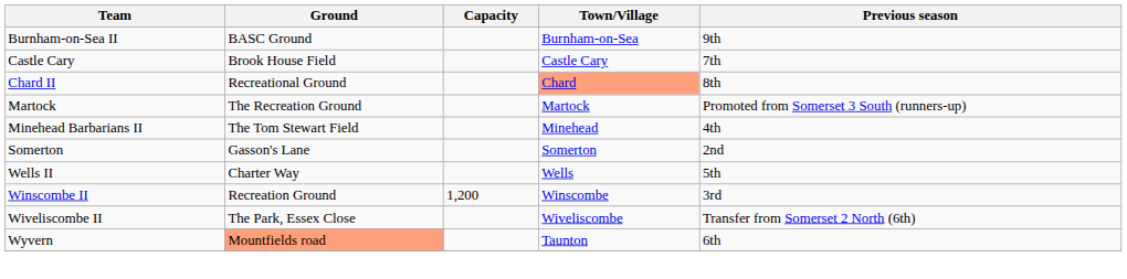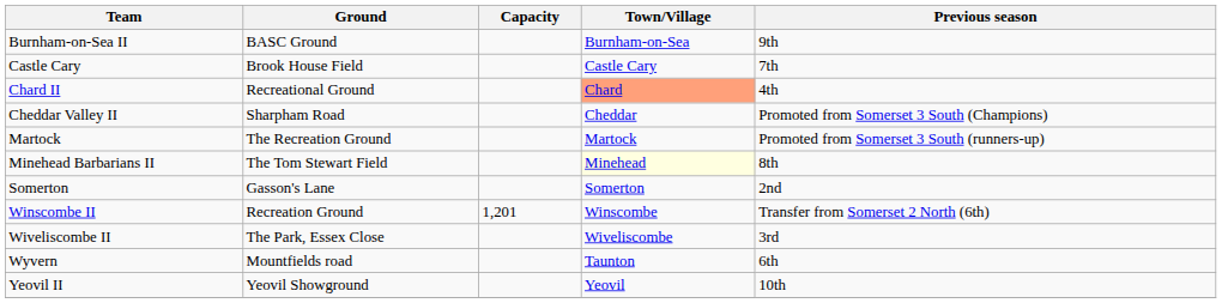Chard II | Previous season: 8th -> 4th
+ row: Cheddar Valley II | Sharpham Road | Cheddar | Promoted from Somerset 3 South (Champions)
Minehead Barbarians II | Town/Village: no background -> lightyellow background
Minehead Barbarians II | Previous season: 4th -> 8th
- row: Wells II | Charter Way | Wells | 5th
Winscombe II | Capacity: 1,200 -> 1,201
Winscombe II | Previous season: 3rd -> Transfer from Somerset 2 North (6th)
Wiveliscombe II | Previous season: Transfer from Somerset 2 North (6th) -> 3rd
Wyvern | Ground: lightsalmon background -> no background
+ row: Yeovil II | Yeovil Showground | Yeovil | 10th
